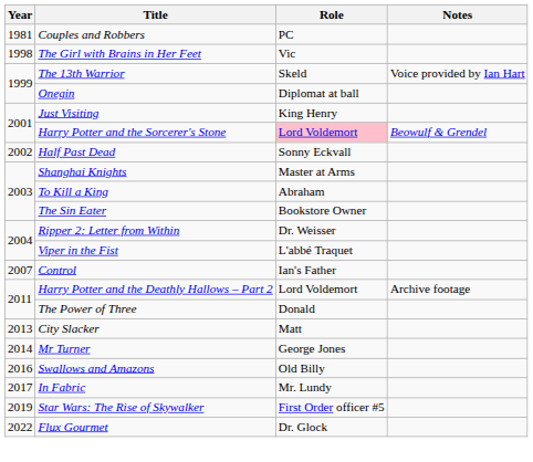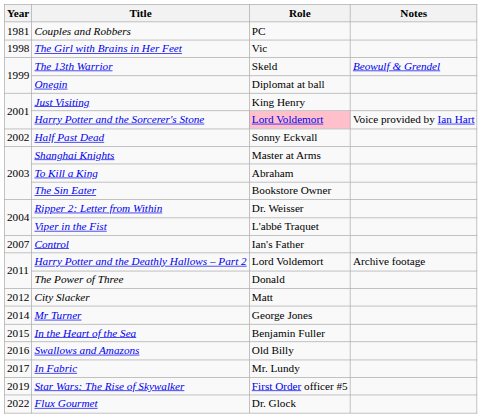The 13th Warrior | Notes: Voice provided by Ian Hart -> Beowulf & Grendel
Harry Potter and the Sorcerer's Stone | Notes: Beowulf & Grendel -> Voice provided by Ian Hart
City Slacker | Year: 2013 -> 2012
+ row: 2015 | In the Heart of the Sea | Benjamin Fuller
